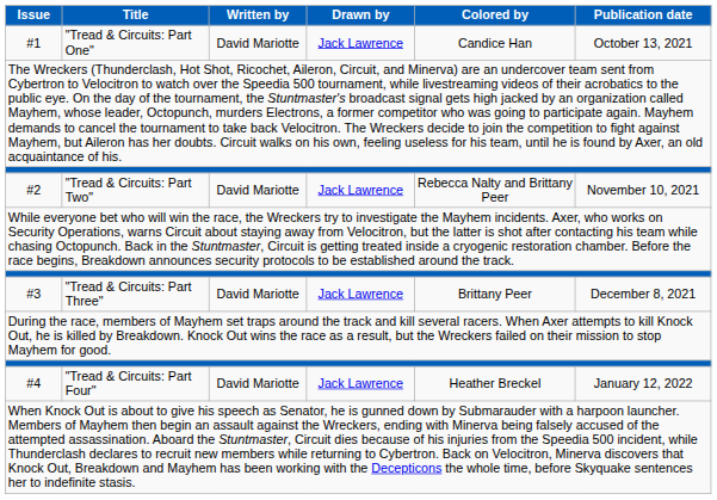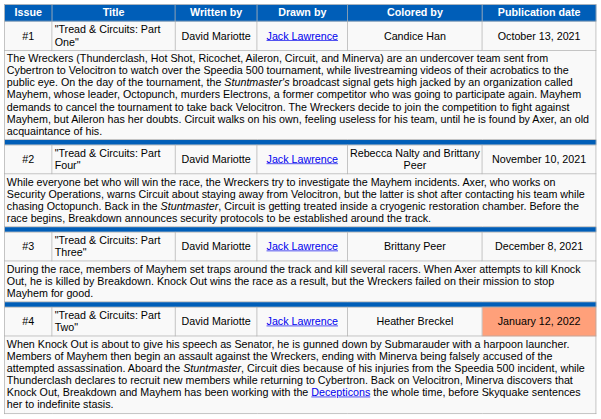#2 | Title: "Tread & Circuits: Part Two" -> "Tread & Circuits: Part Four"
#4 | Title: "Tread & Circuits: Part Four" -> "Tread & Circuits: Part Two"
#4 | Publication date: no background -> lightsalmon background
